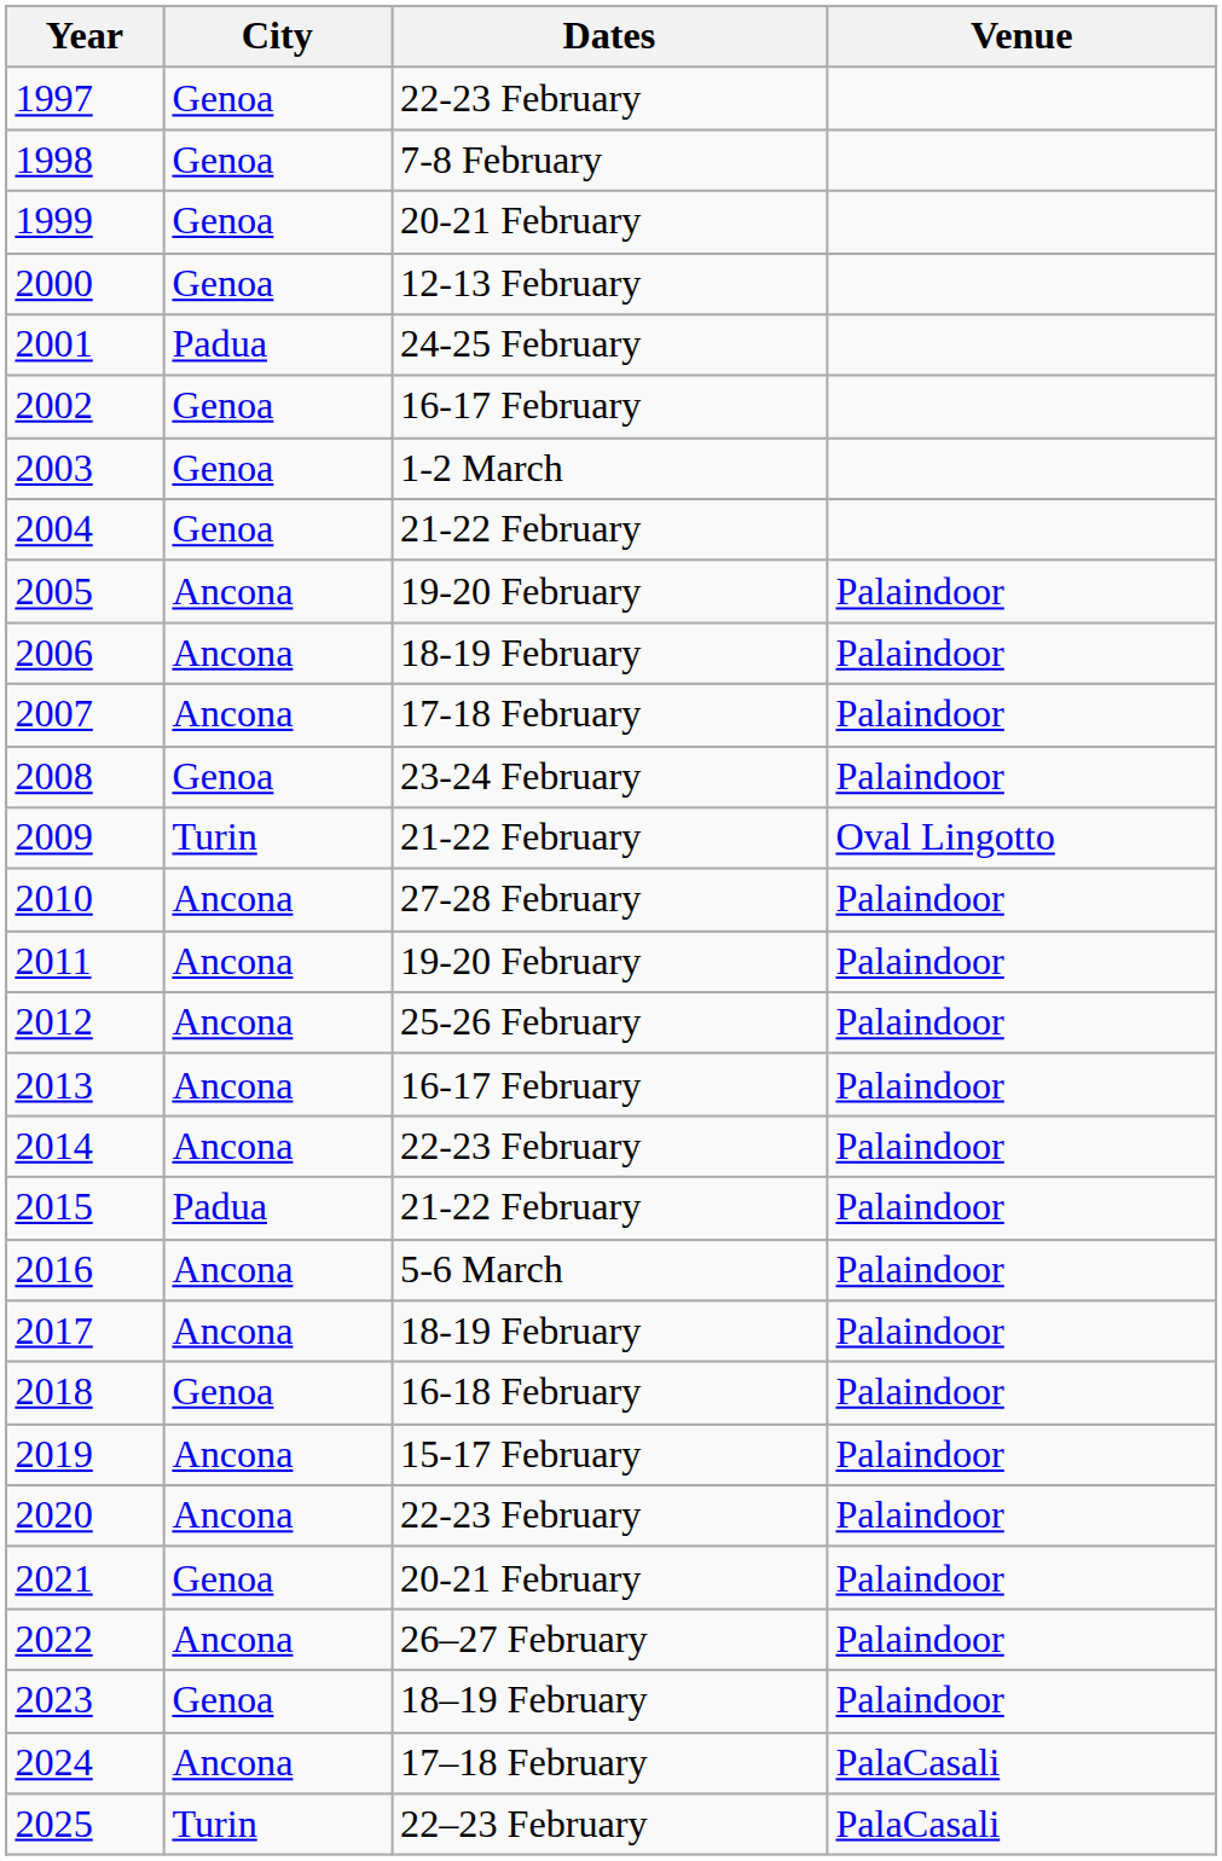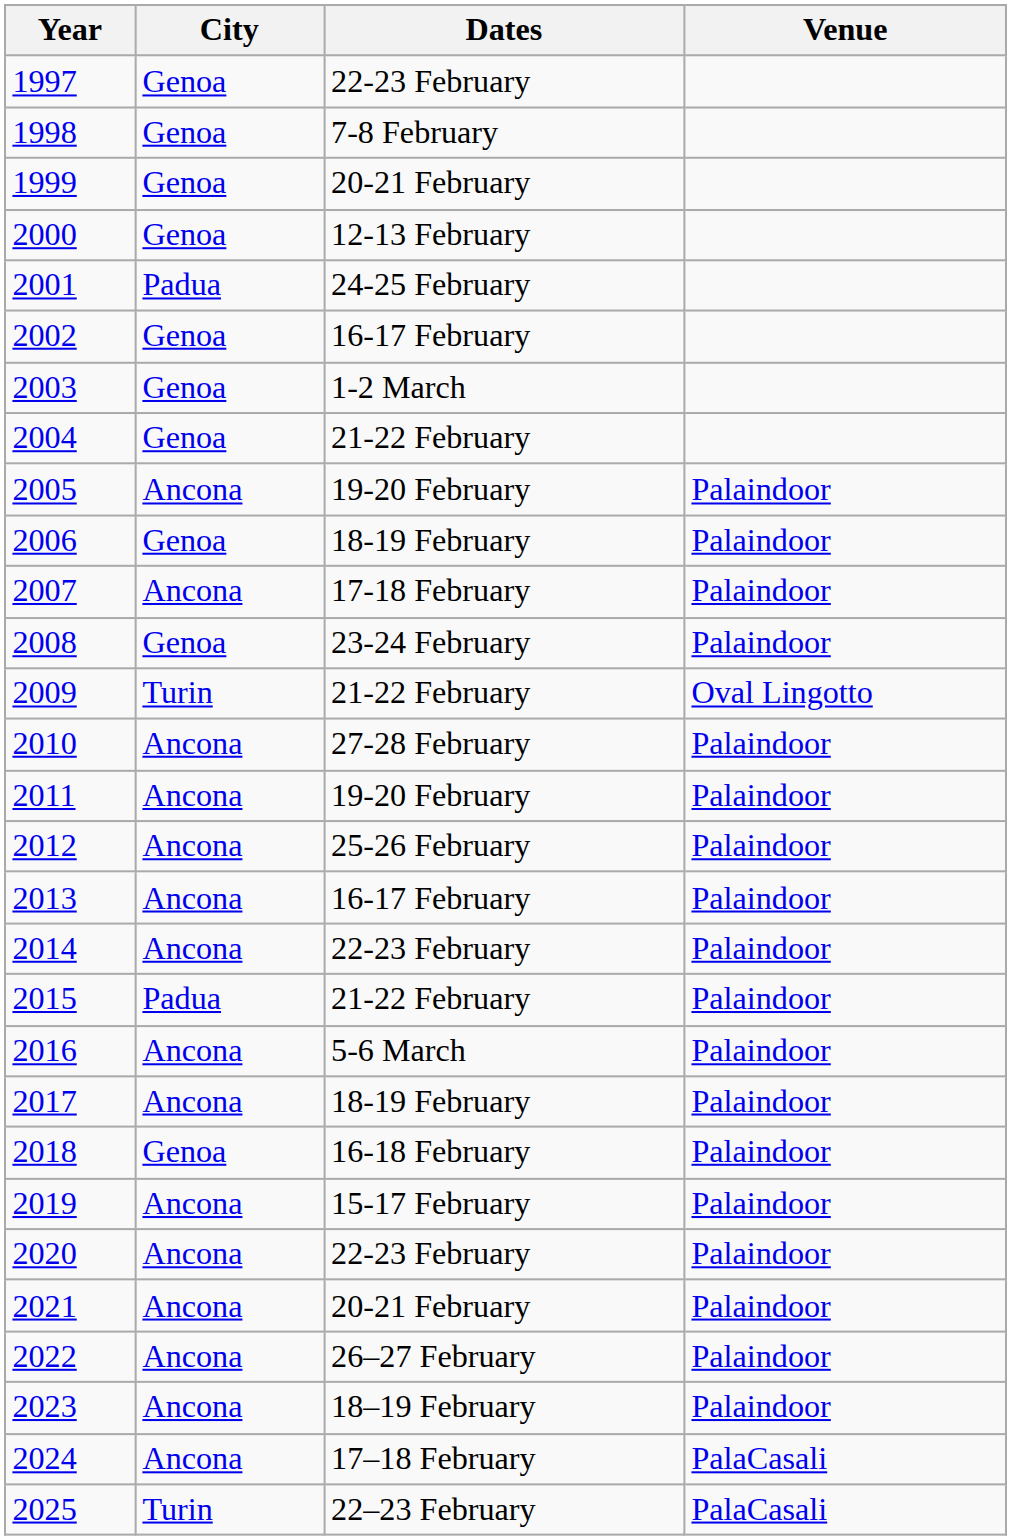2006 | City: Ancona -> Genoa
2021 | City: Genoa -> Ancona
2023 | City: Genoa -> Ancona
